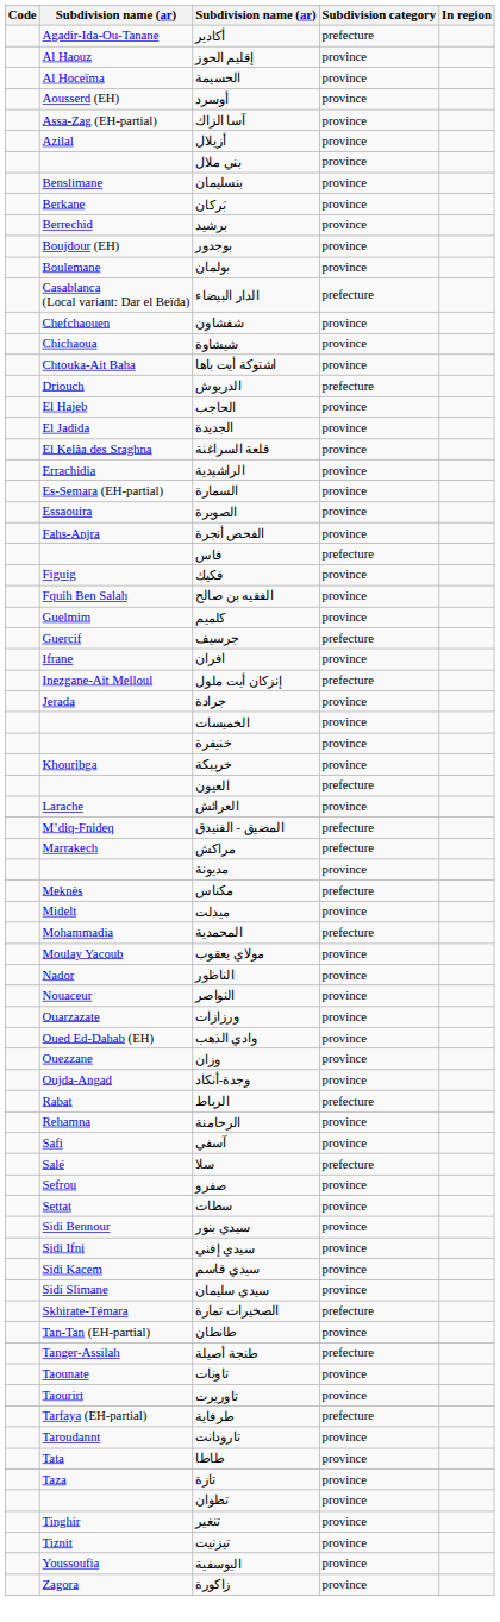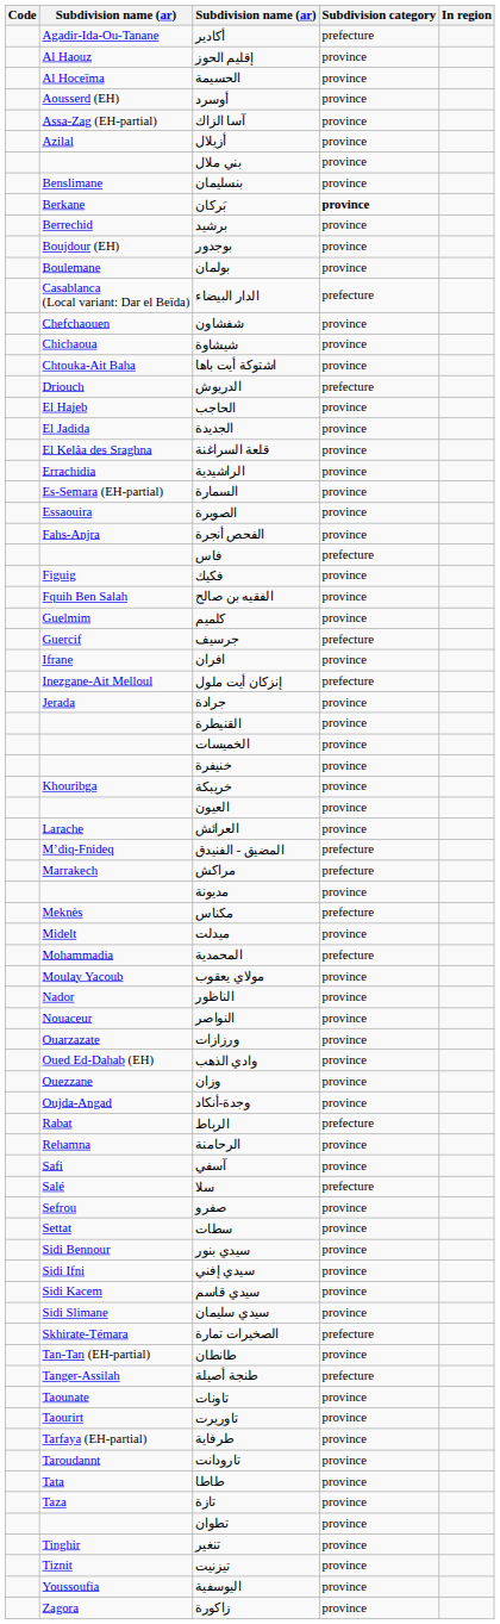بَركان | Subdivision category: normal -> bold
+ row: القنيطرة | province
العيون | Subdivision category: prefecture -> province
طرفاية | Subdivision category: prefecture -> province
